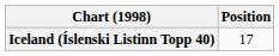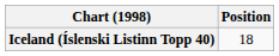Iceland (Íslenski Listinn Topp 40) | Position: 17 -> 18
